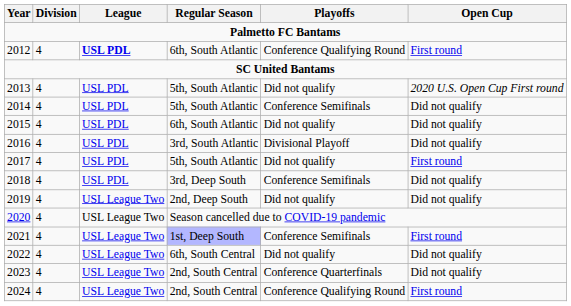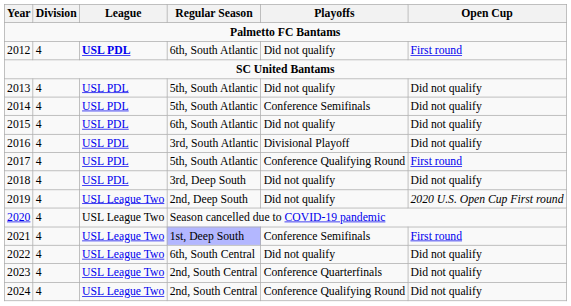2012 | Playoffs: Conference Qualifying Round -> Did not qualify
2013 | Open Cup: 2020 U.S. Open Cup First round -> Did not qualify
2017 | Playoffs: Did not qualify -> Conference Qualifying Round
2018 | Playoffs: Conference Semifinals -> Did not qualify
2019 | Open Cup: Did not qualify -> 2020 U.S. Open Cup First round
2024 | Open Cup: First round -> Did not qualify
